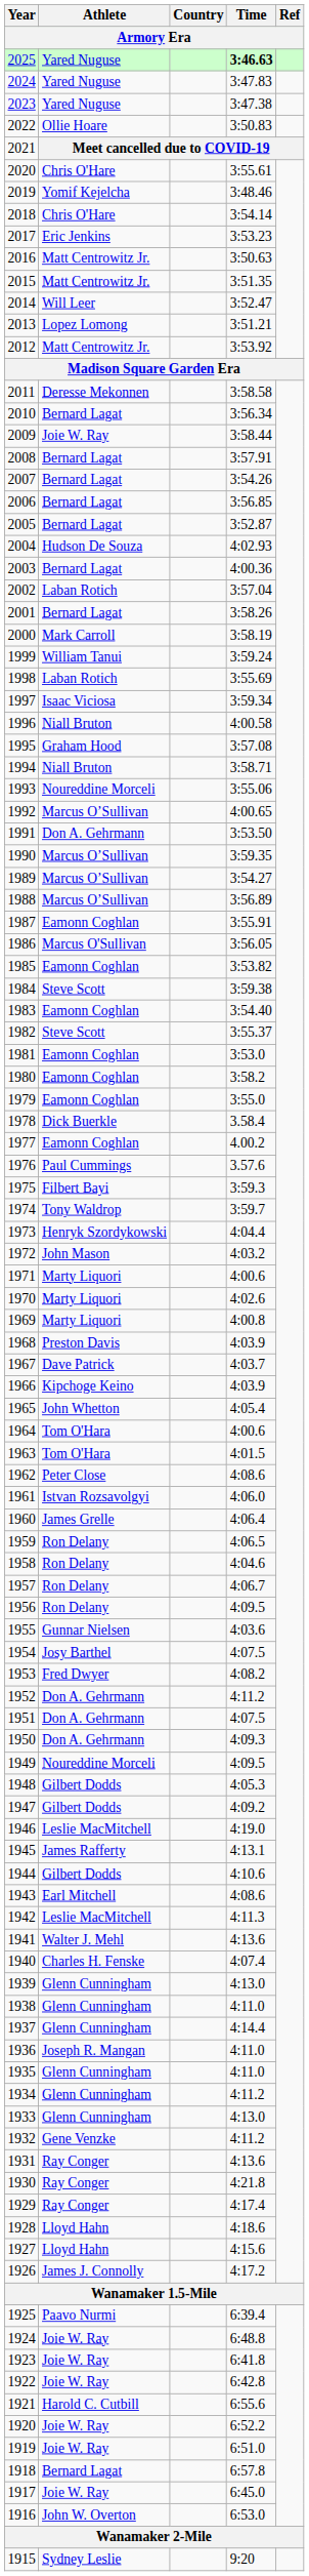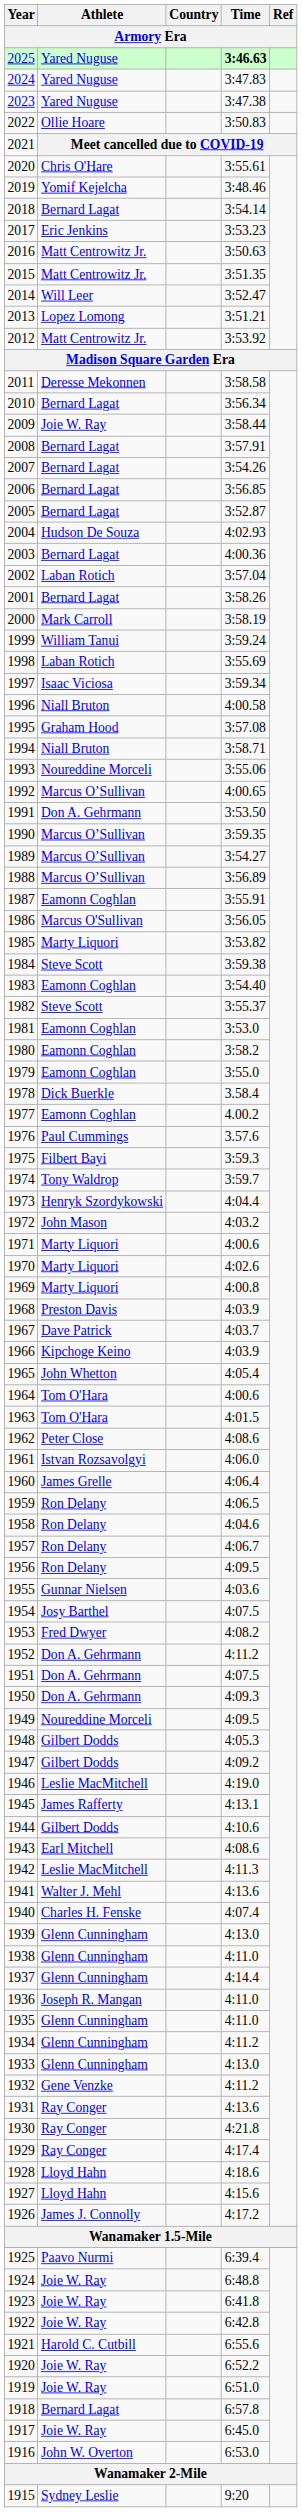2018 | Athlete: Chris O'Hare -> Bernard Lagat
1985 | Athlete: Eamonn Coghlan -> Marty Liquori
